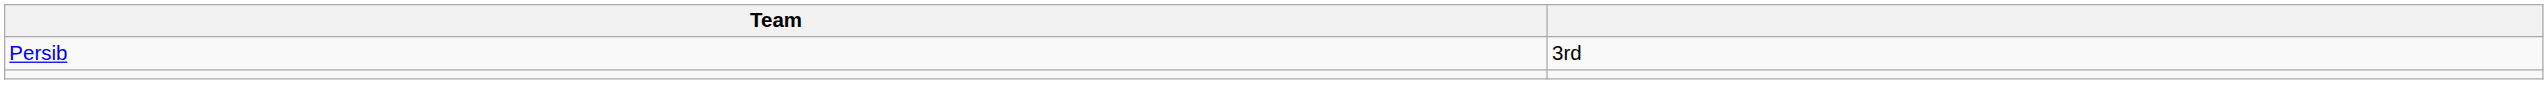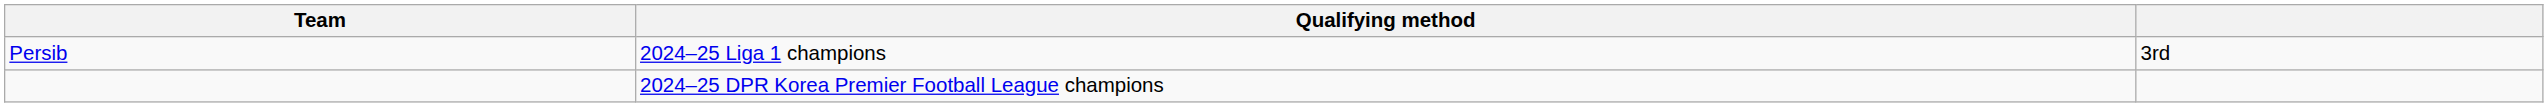+ column: Qualifying method | 2024–25 Liga 1 champions | 2024–25 DPR Korea Premier Football League champions
